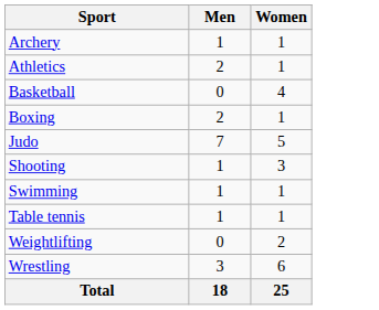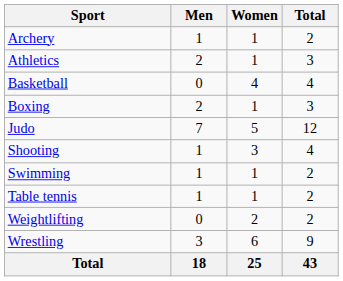+ column: Total | 2 | 3 | 4 | 3 | 12 | 4 | 2 | 2 | 2 | 9 | 43
